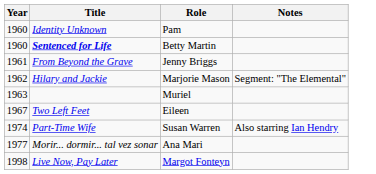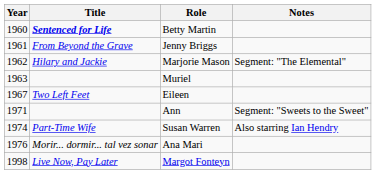- row: 1960 | Identity Unknown | Pam
+ row: 1971 | Ann | Segment: "Sweets to the Sweet"
Ana Mari | Year: 1977 -> 1976
